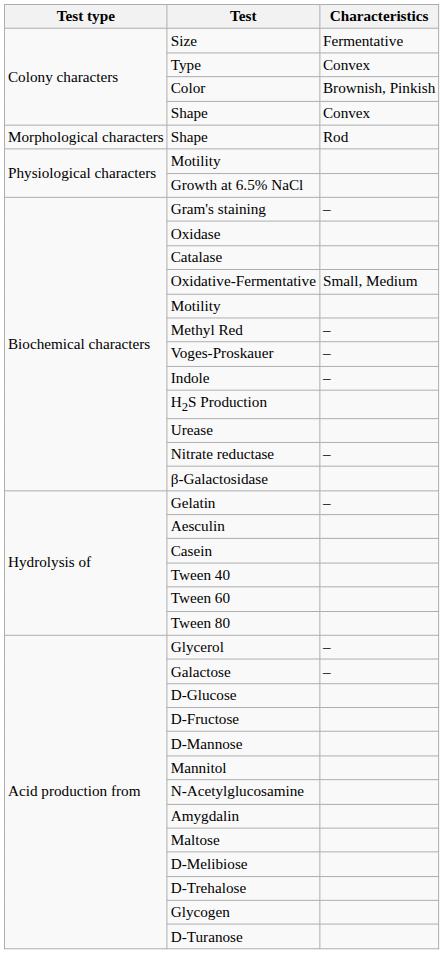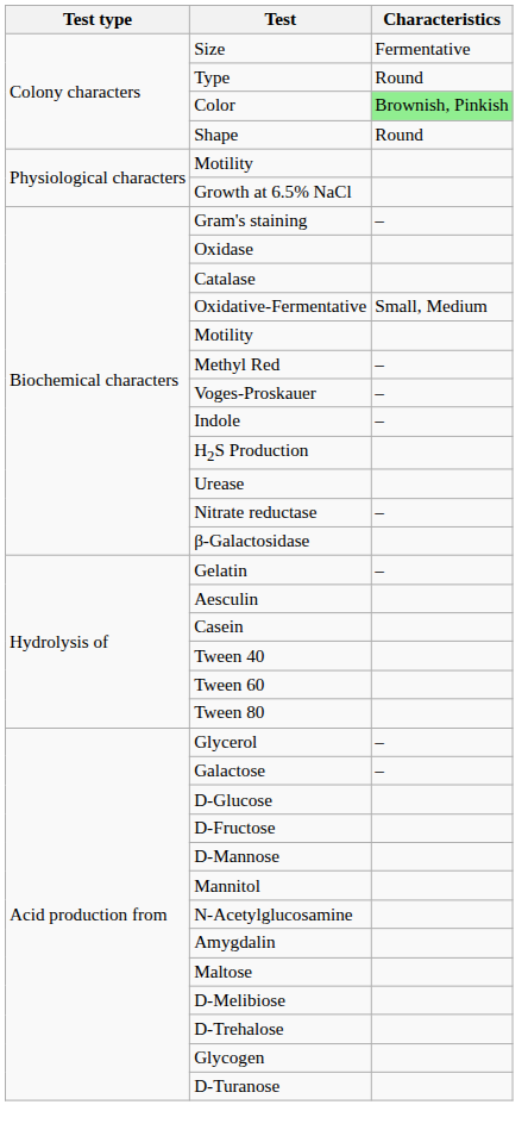Type | Characteristics: Convex -> Round
Color | Characteristics: no background -> lightgreen background
Colony characters / Shape | Characteristics: Convex -> Round
- row: Morphological characters | Shape | Rod
